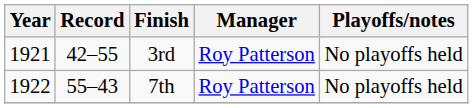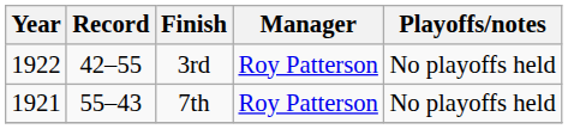3rd | Year: 1921 -> 1922
7th | Year: 1922 -> 1921
